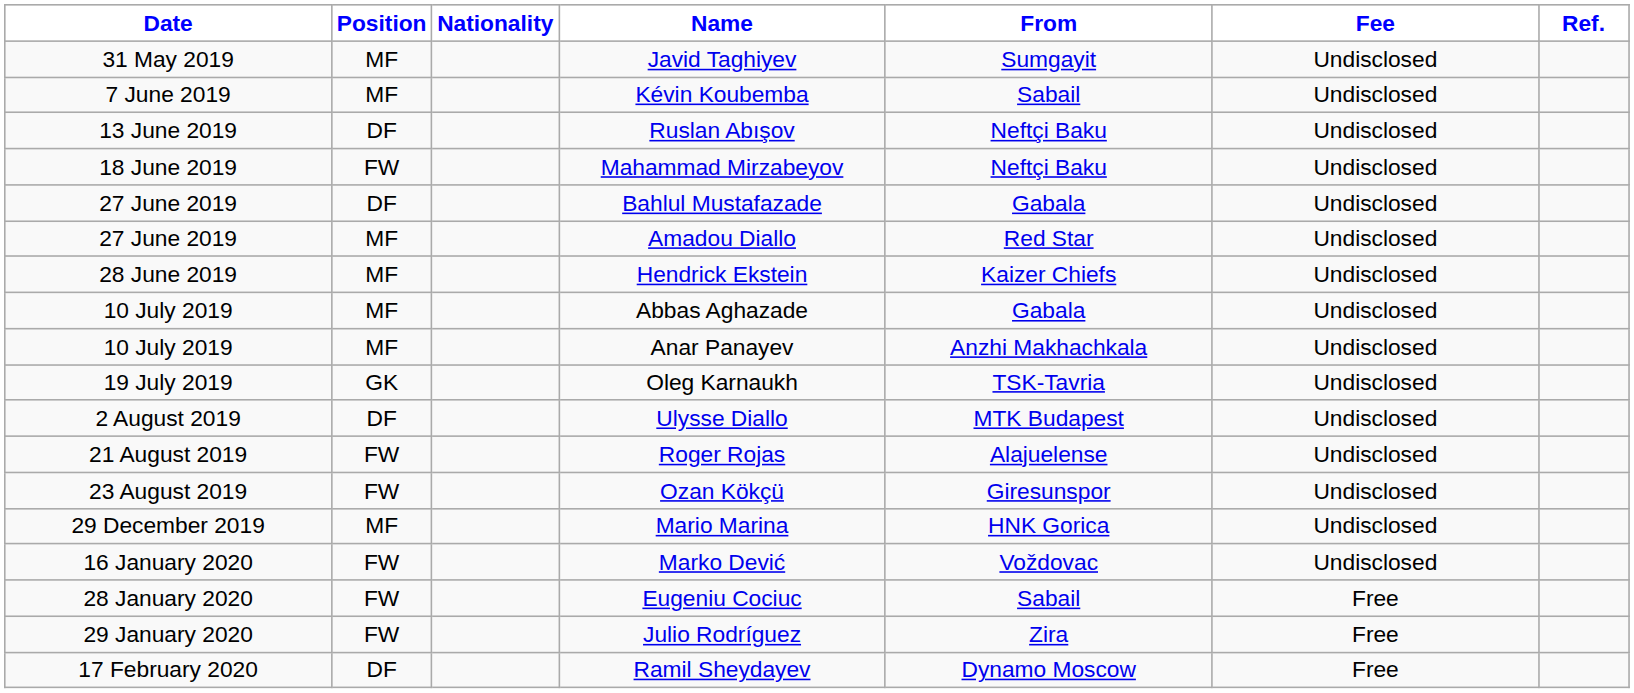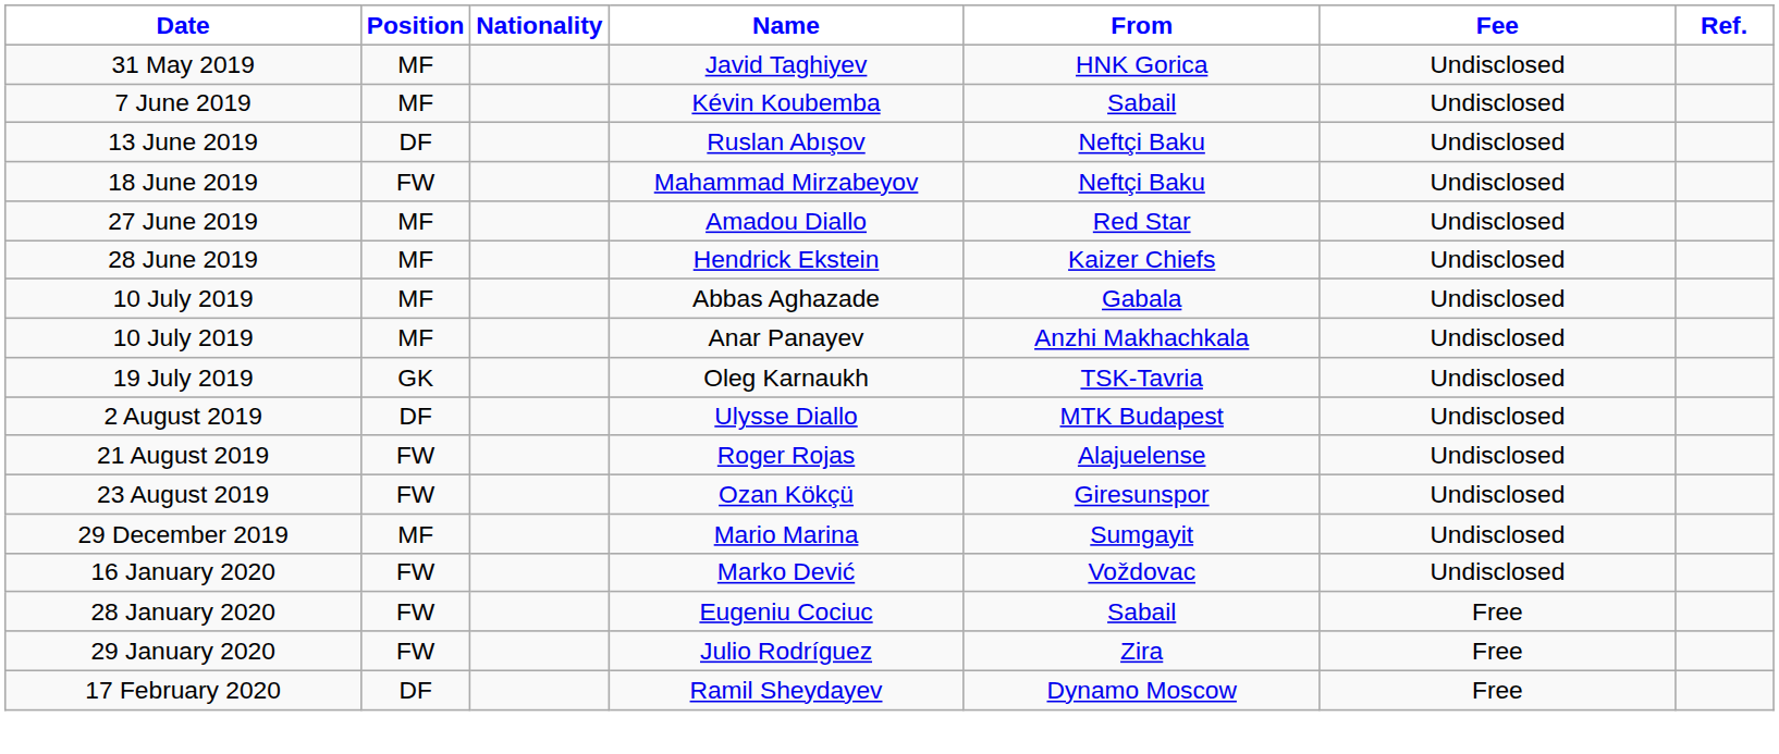Javid Taghiyev | From: Sumgayit -> HNK Gorica
- row: 27 June 2019 | DF | Bahlul Mustafazade | Gabala | Undisclosed
Mario Marina | From: HNK Gorica -> Sumgayit
